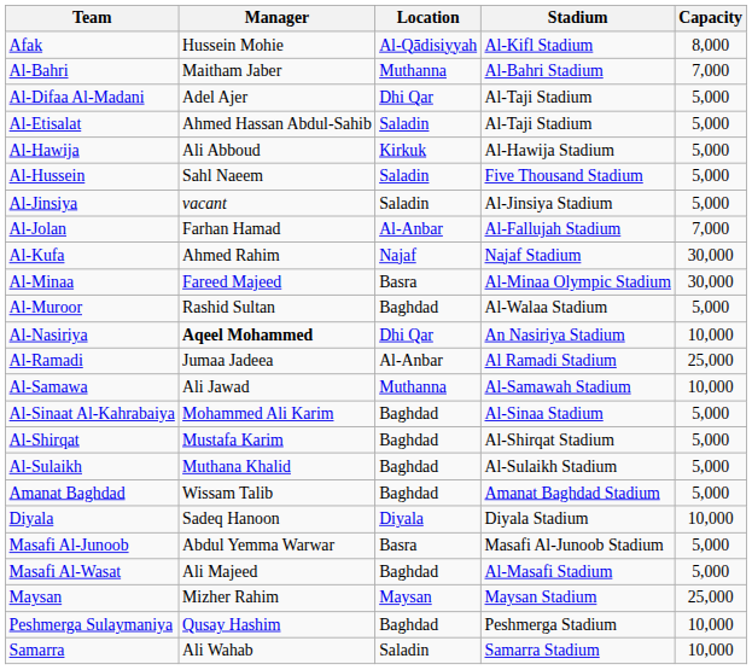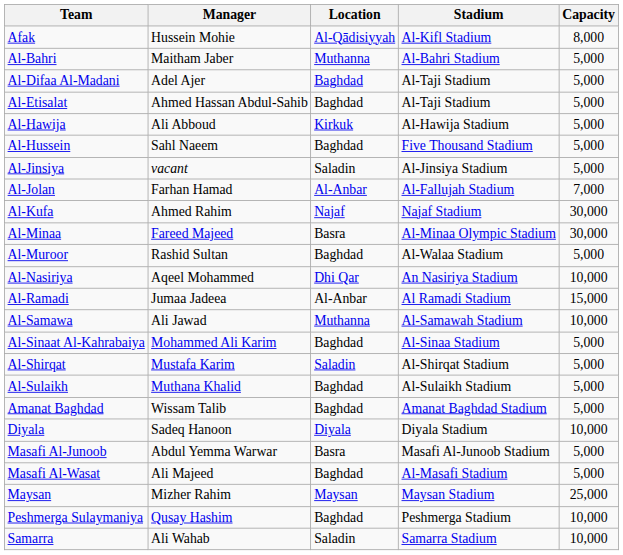Al-Bahri | Capacity: 7,000 -> 5,000
Al-Difaa Al-Madani | Location: Dhi Qar -> Baghdad
Al-Etisalat | Location: Saladin -> Baghdad
Al-Hussein | Location: Saladin -> Baghdad
Al-Nasiriya | Manager: bold -> normal
Al-Ramadi | Capacity: 25,000 -> 15,000
Al-Shirqat | Location: Baghdad -> Saladin
